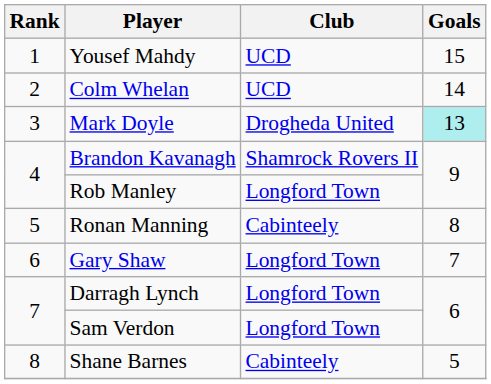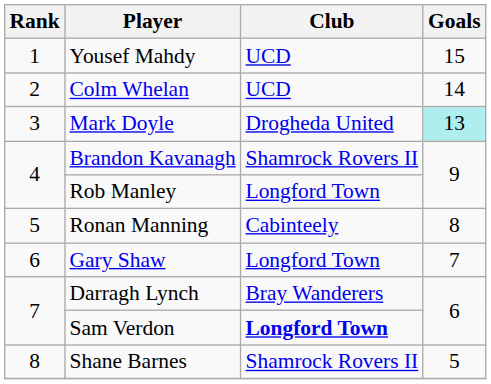Darragh Lynch | Club: Longford Town -> Bray Wanderers
Sam Verdon | Club: normal -> bold
Shane Barnes | Club: Cabinteely -> Shamrock Rovers II
